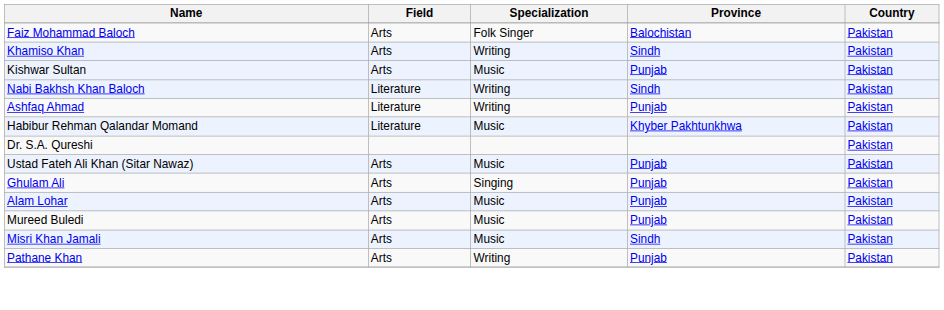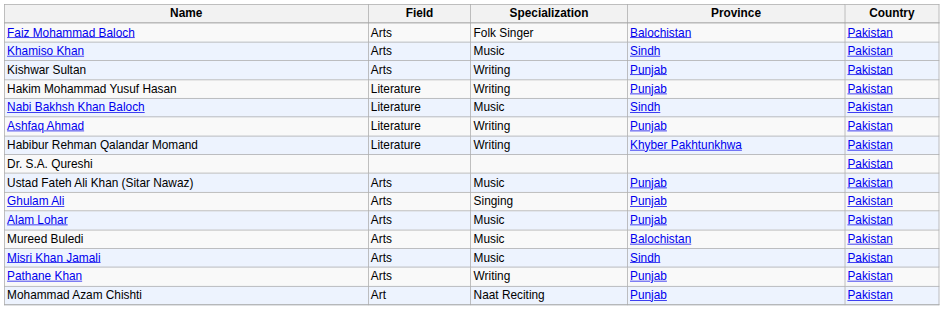Khamiso Khan | Specialization: Writing -> Music
Kishwar Sultan | Specialization: Music -> Writing
+ row: Hakim Mohammad Yusuf Hasan | Literature | Writing | Punjab | Pakistan
Nabi Bakhsh Khan Baloch | Specialization: Writing -> Music
Habibur Rehman Qalandar Momand | Specialization: Music -> Writing
Mureed Buledi | Province: Punjab -> Balochistan
+ row: Mohammad Azam Chishti | Art | Naat Reciting | Punjab | Pakistan
